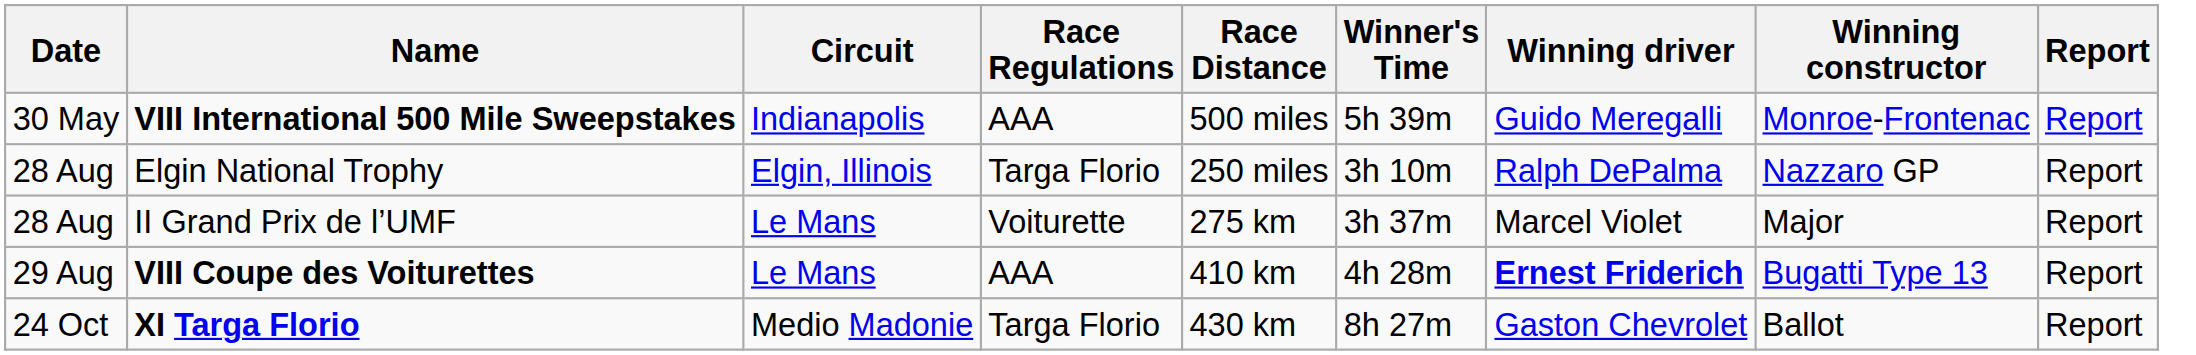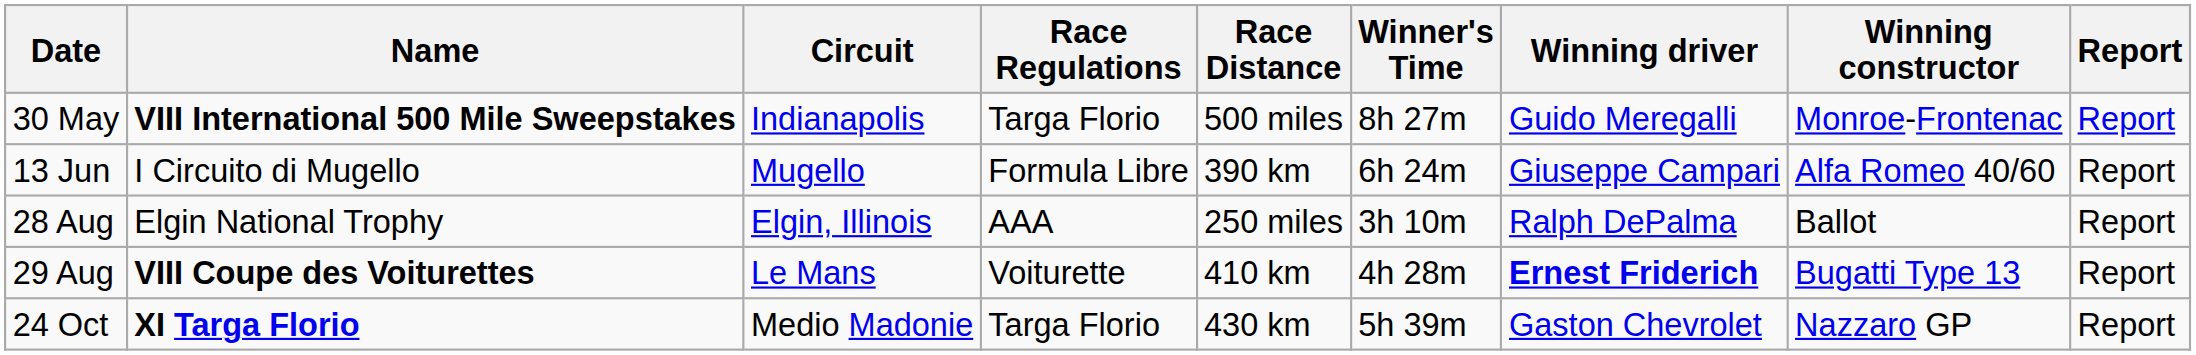VIII International 500 Mile Sweepstakes | Race Regulations: AAA -> Targa Florio
VIII International 500 Mile Sweepstakes | Winner's Time: 5h 39m -> 8h 27m
+ row: 13 Jun | I Circuito di Mugello | Mugello | Formula Libre | 390 km | 6h 24m | Giuseppe Campari | Alfa Romeo 40/60 | Report
Elgin National Trophy | Race Regulations: Targa Florio -> AAA
Elgin National Trophy | Winning constructor: Nazzaro GP -> Ballot
- row: 28 Aug | II Grand Prix de l’UMF | Le Mans | Voiturette | 275 km | 3h 37m | Marcel Violet | Major | Report
VIII Coupe des Voiturettes | Race Regulations: AAA -> Voiturette
XI Targa Florio | Winner's Time: 8h 27m -> 5h 39m
XI Targa Florio | Winning constructor: Ballot -> Nazzaro GP
